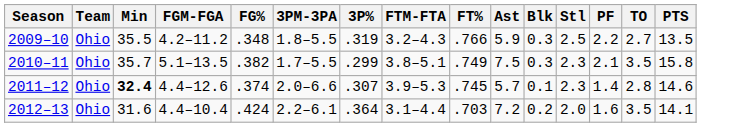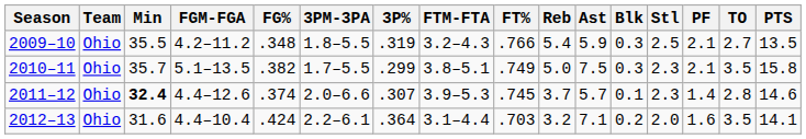+ column: Reb | 5.4 | 5.0 | 3.7 | 3.2
2009–10 | PF: 2.2 -> 2.1
2012–13 | Ast: 7.2 -> 7.1
